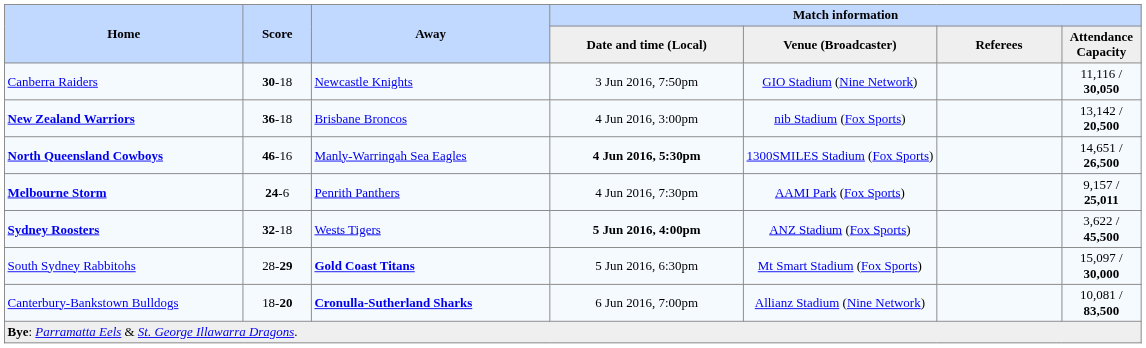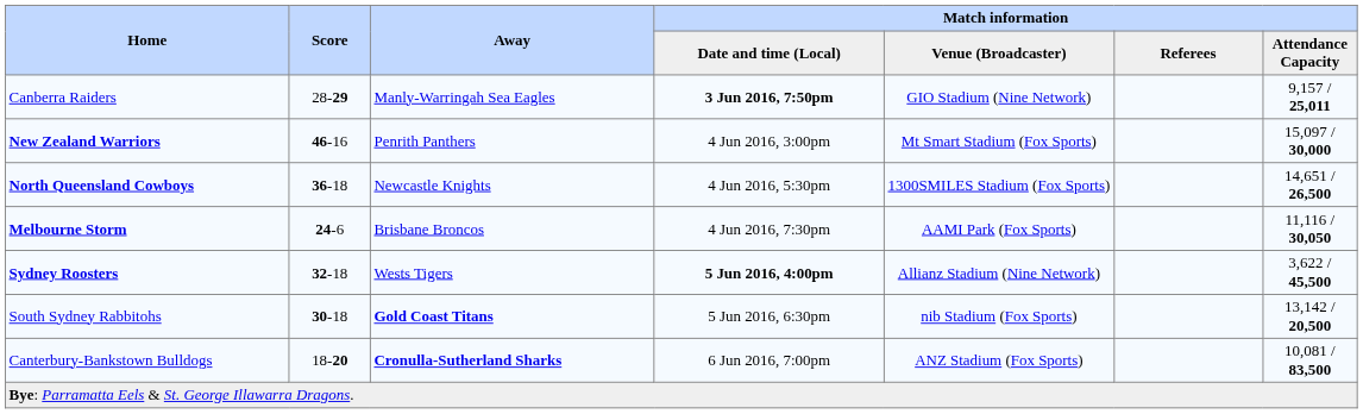Canberra Raiders | Score: 30-18 -> 28-29
Canberra Raiders | Away: Newcastle Knights -> Manly-Warringah Sea Eagles
Canberra Raiders | Match information / Date and time (Local): normal -> bold
Canberra Raiders | Match information / Attendance Capacity: 11,116 / 30,050 -> 9,157 / 25,011
New Zealand Warriors | Score: 36-18 -> 46-16
New Zealand Warriors | Away: Brisbane Broncos -> Penrith Panthers
New Zealand Warriors | Match information / Venue (Broadcaster): nib Stadium (Fox Sports) -> Mt Smart Stadium (Fox Sports)
New Zealand Warriors | Match information / Attendance Capacity: 13,142 / 20,500 -> 15,097 / 30,000
North Queensland Cowboys | Score: 46-16 -> 36-18
North Queensland Cowboys | Away: Manly-Warringah Sea Eagles -> Newcastle Knights
North Queensland Cowboys | Match information / Date and time (Local): bold -> normal
Melbourne Storm | Away: Penrith Panthers -> Brisbane Broncos
Melbourne Storm | Match information / Attendance Capacity: 9,157 / 25,011 -> 11,116 / 30,050
Sydney Roosters | Match information / Venue (Broadcaster): ANZ Stadium (Fox Sports) -> Allianz Stadium (Nine Network)
South Sydney Rabbitohs | Score: 28-29 -> 30-18
South Sydney Rabbitohs | Match information / Venue (Broadcaster): Mt Smart Stadium (Fox Sports) -> nib Stadium (Fox Sports)
South Sydney Rabbitohs | Match information / Attendance Capacity: 15,097 / 30,000 -> 13,142 / 20,500
Canterbury-Bankstown Bulldogs | Match information / Venue (Broadcaster): Allianz Stadium (Nine Network) -> ANZ Stadium (Fox Sports)
